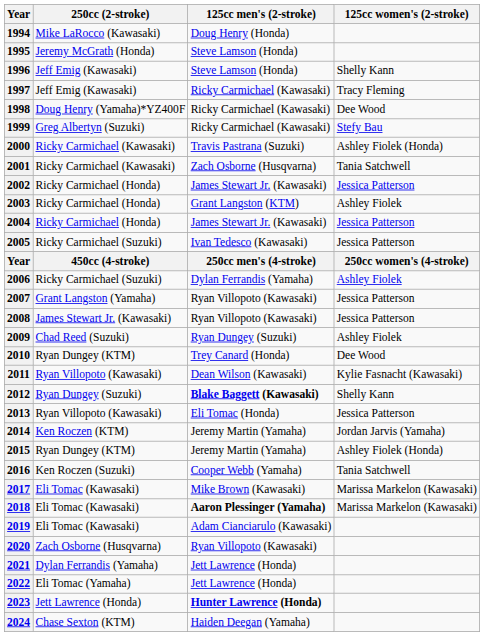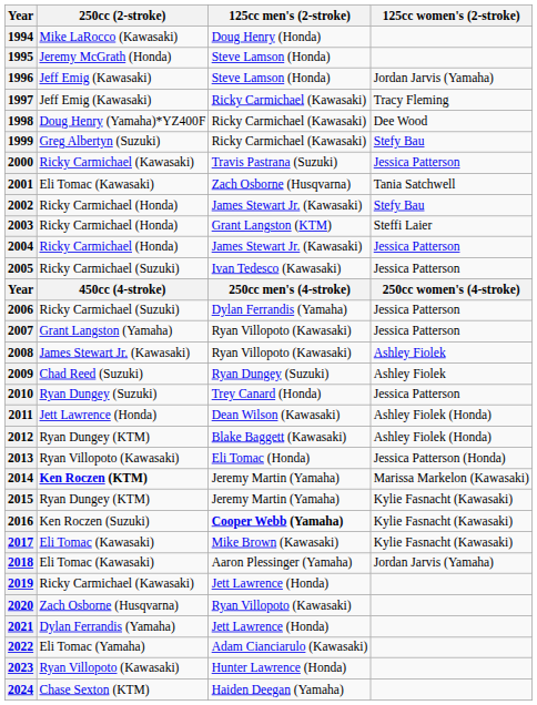1996 | 125cc women's (2-stroke): Shelly Kann -> Jordan Jarvis (Yamaha)
2000 | 125cc women's (2-stroke): Ashley Fiolek (Honda) -> Jessica Patterson
2001 | 250cc (2-stroke): Ricky Carmichael (Kawasaki) -> Eli Tomac (Kawasaki)
2002 | 125cc women's (2-stroke): Jessica Patterson -> Stefy Bau
2003 | 125cc women's (2-stroke): Ashley Fiolek -> Steffi Laier
2006 | 125cc women's (2-stroke): Ashley Fiolek -> Jessica Patterson
2008 | 125cc women's (2-stroke): Jessica Patterson -> Ashley Fiolek
2010 | 250cc (2-stroke): Ryan Dungey (KTM) -> Ryan Dungey (Suzuki)
2010 | 125cc women's (2-stroke): Dee Wood -> Jessica Patterson
2011 | 250cc (2-stroke): Ryan Villopoto (Kawasaki) -> Jett Lawrence (Honda)
2011 | 125cc women's (2-stroke): Kylie Fasnacht (Kawasaki) -> Ashley Fiolek (Honda)
2012 | 250cc (2-stroke): Ryan Dungey (Suzuki) -> Ryan Dungey (KTM)
2012 | 125cc men's (2-stroke): bold -> normal
2012 | 125cc women's (2-stroke): Shelly Kann -> Ashley Fiolek (Honda)
2013 | 125cc women's (2-stroke): Jessica Patterson -> Jessica Patterson (Honda)
2014 | 250cc (2-stroke): normal -> bold
2014 | 125cc women's (2-stroke): Jordan Jarvis (Yamaha) -> Marissa Markelon (Kawasaki)
2015 | 125cc women's (2-stroke): Ashley Fiolek (Honda) -> Kylie Fasnacht (Kawasaki)
2016 | 125cc men's (2-stroke): normal -> bold
2016 | 125cc women's (2-stroke): Tania Satchwell -> Kylie Fasnacht (Kawasaki)
2017 | 125cc women's (2-stroke): Marissa Markelon (Kawasaki) -> Kylie Fasnacht (Kawasaki)
2018 | 125cc men's (2-stroke): bold -> normal
2018 | 125cc women's (2-stroke): Marissa Markelon (Kawasaki) -> Jordan Jarvis (Yamaha)
2019 | 250cc (2-stroke): Eli Tomac (Kawasaki) -> Ricky Carmichael (Kawasaki)
2019 | 125cc men's (2-stroke): Adam Cianciarulo (Kawasaki) -> Jett Lawrence (Honda)
2022 | 125cc men's (2-stroke): Jett Lawrence (Honda) -> Adam Cianciarulo (Kawasaki)
2023 | 250cc (2-stroke): Jett Lawrence (Honda) -> Ryan Villopoto (Kawasaki)
2023 | 125cc men's (2-stroke): bold -> normal
